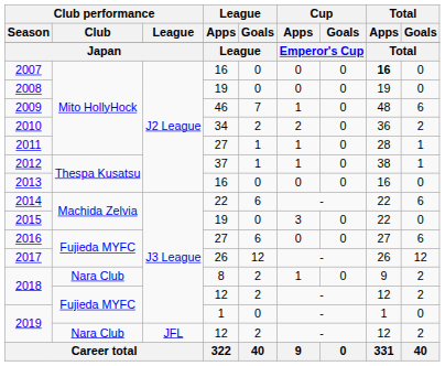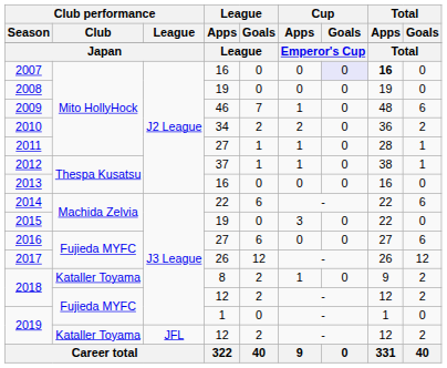2007 | Cup / Goals: no background -> lavender background
2018 / 8 | Club performance / Club: Nara Club -> Kataller Toyama
2019 / 12 | Club performance / Club: Nara Club -> Kataller Toyama
